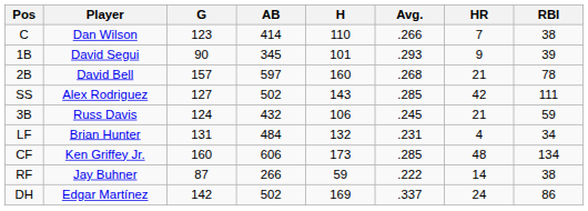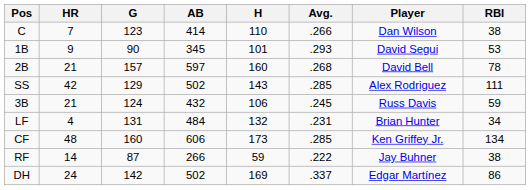columns swapped: Player <-> HR
1B | RBI: 39 -> 53
SS | G: 127 -> 129
